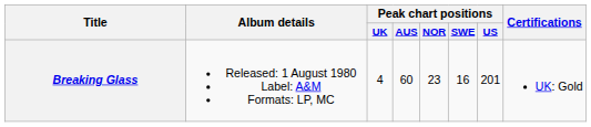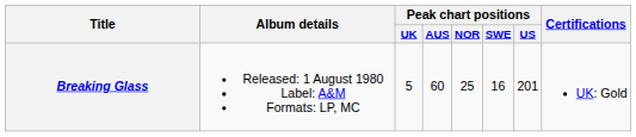Breaking Glass | Peak chart positions / UK: 4 -> 5
Breaking Glass | Peak chart positions / NOR: 23 -> 25
